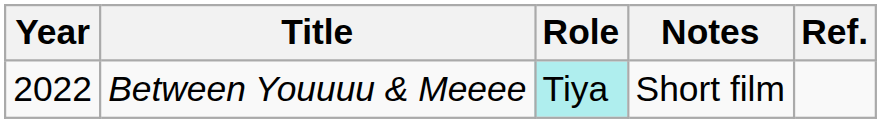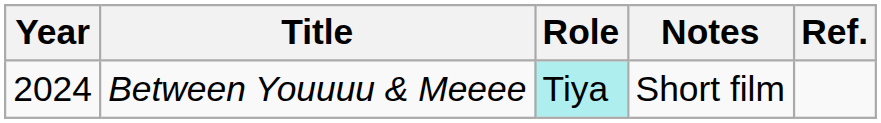Between Youuuu & Meeee | Year: 2022 -> 2024
